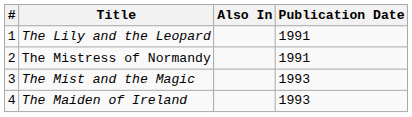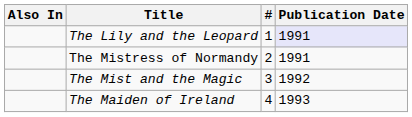columns swapped: # <-> Also In
The Lily and the Leopard | Publication Date: no background -> lavender background
The Mist and the Magic | Publication Date: 1993 -> 1992
